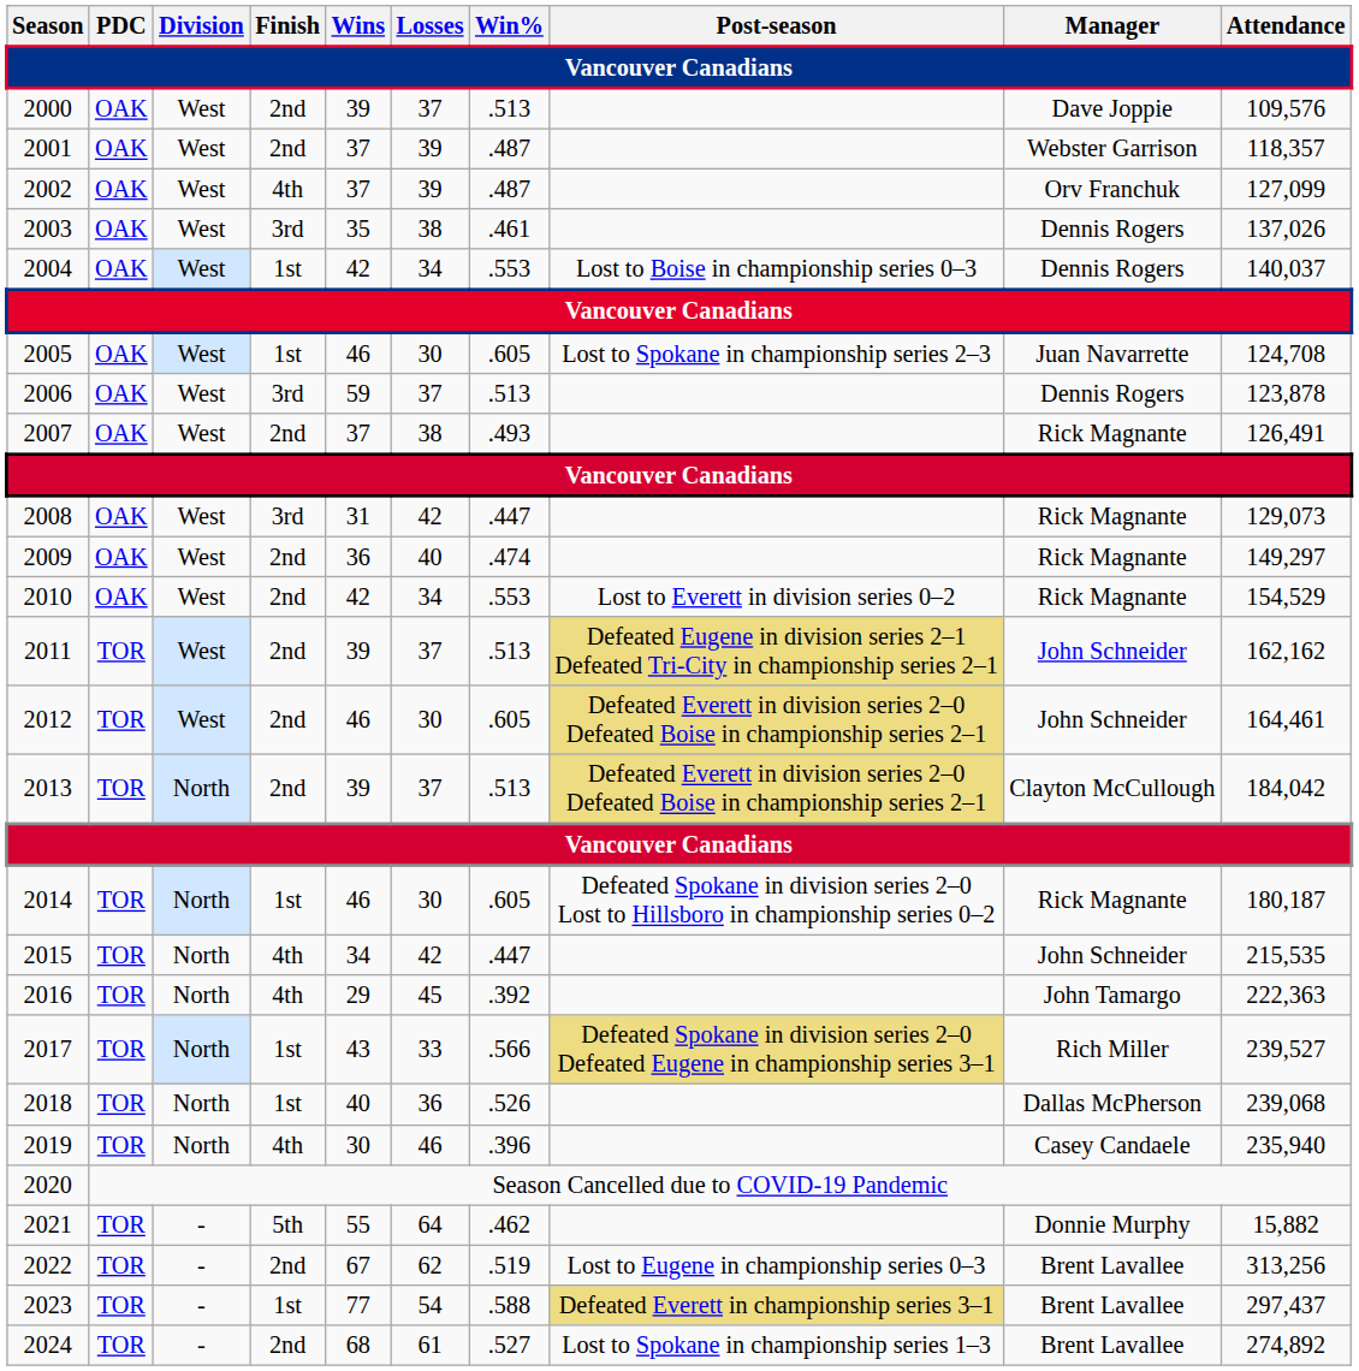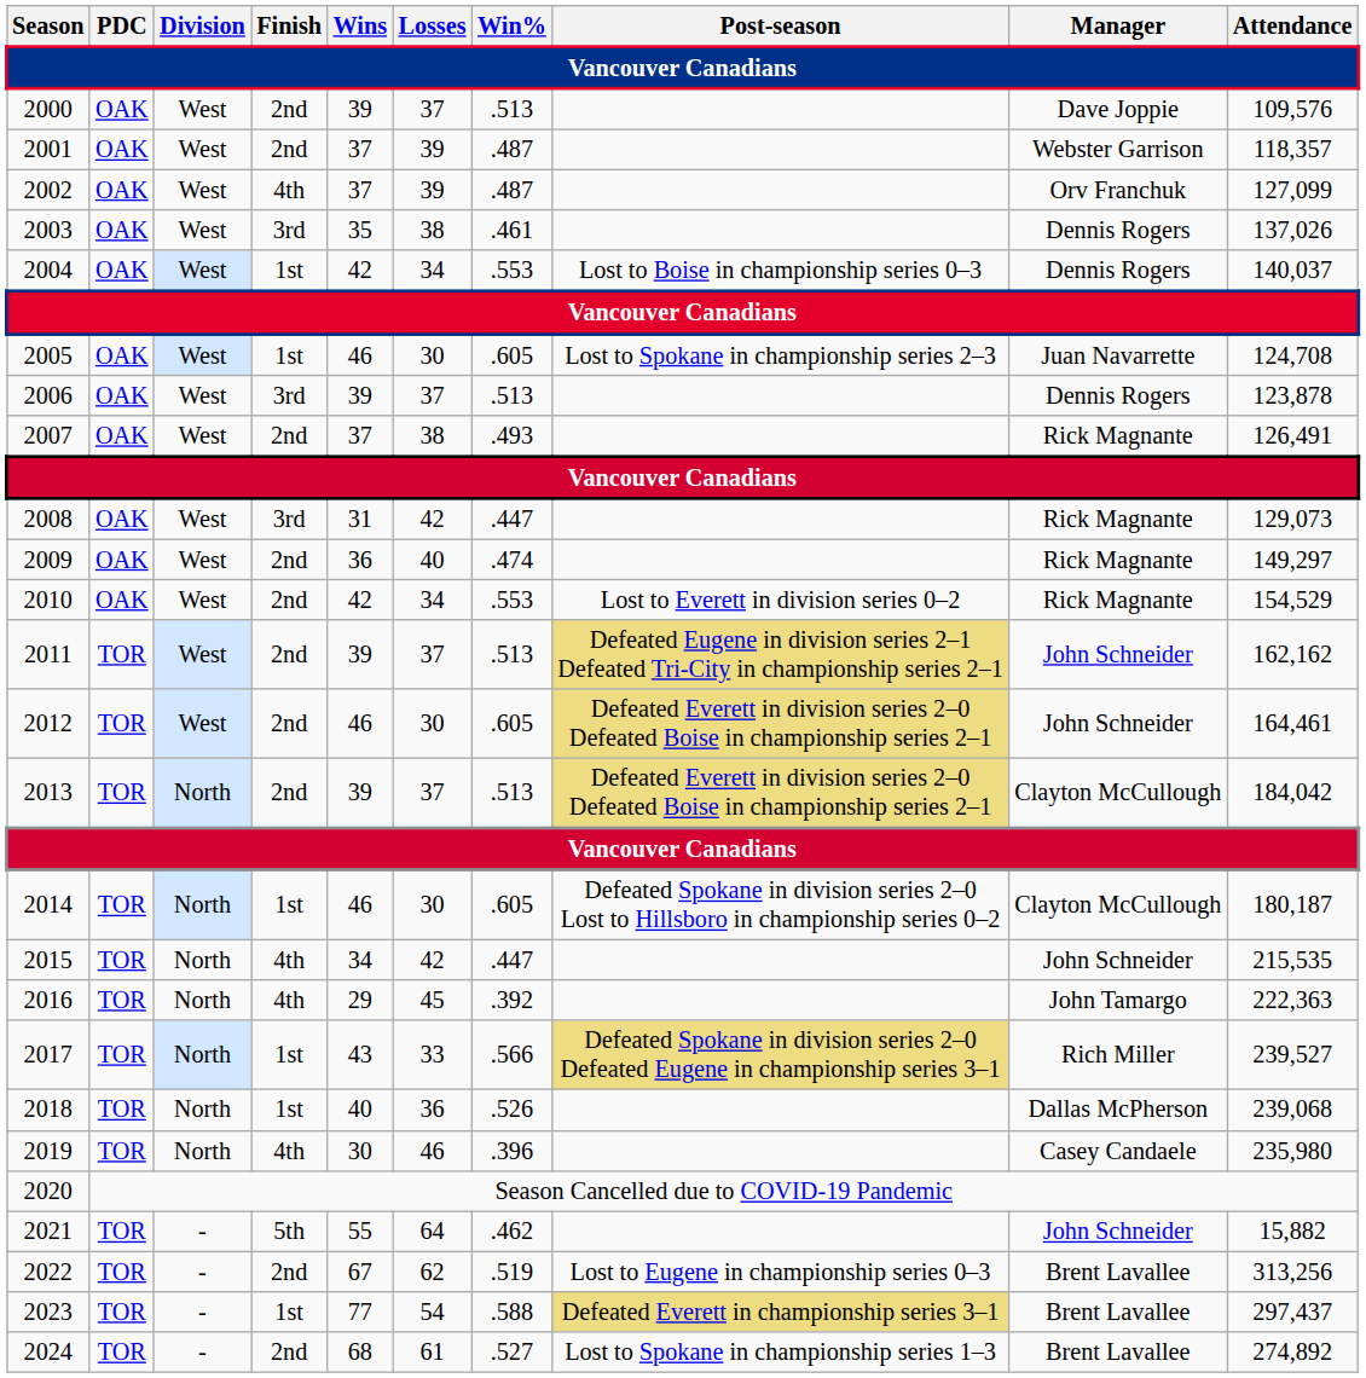2006 | Wins: 59 -> 39
2014 | Manager: Rick Magnante -> Clayton McCullough
2019 | Attendance: 235,940 -> 235,980
2021 | Manager: Donnie Murphy -> John Schneider
